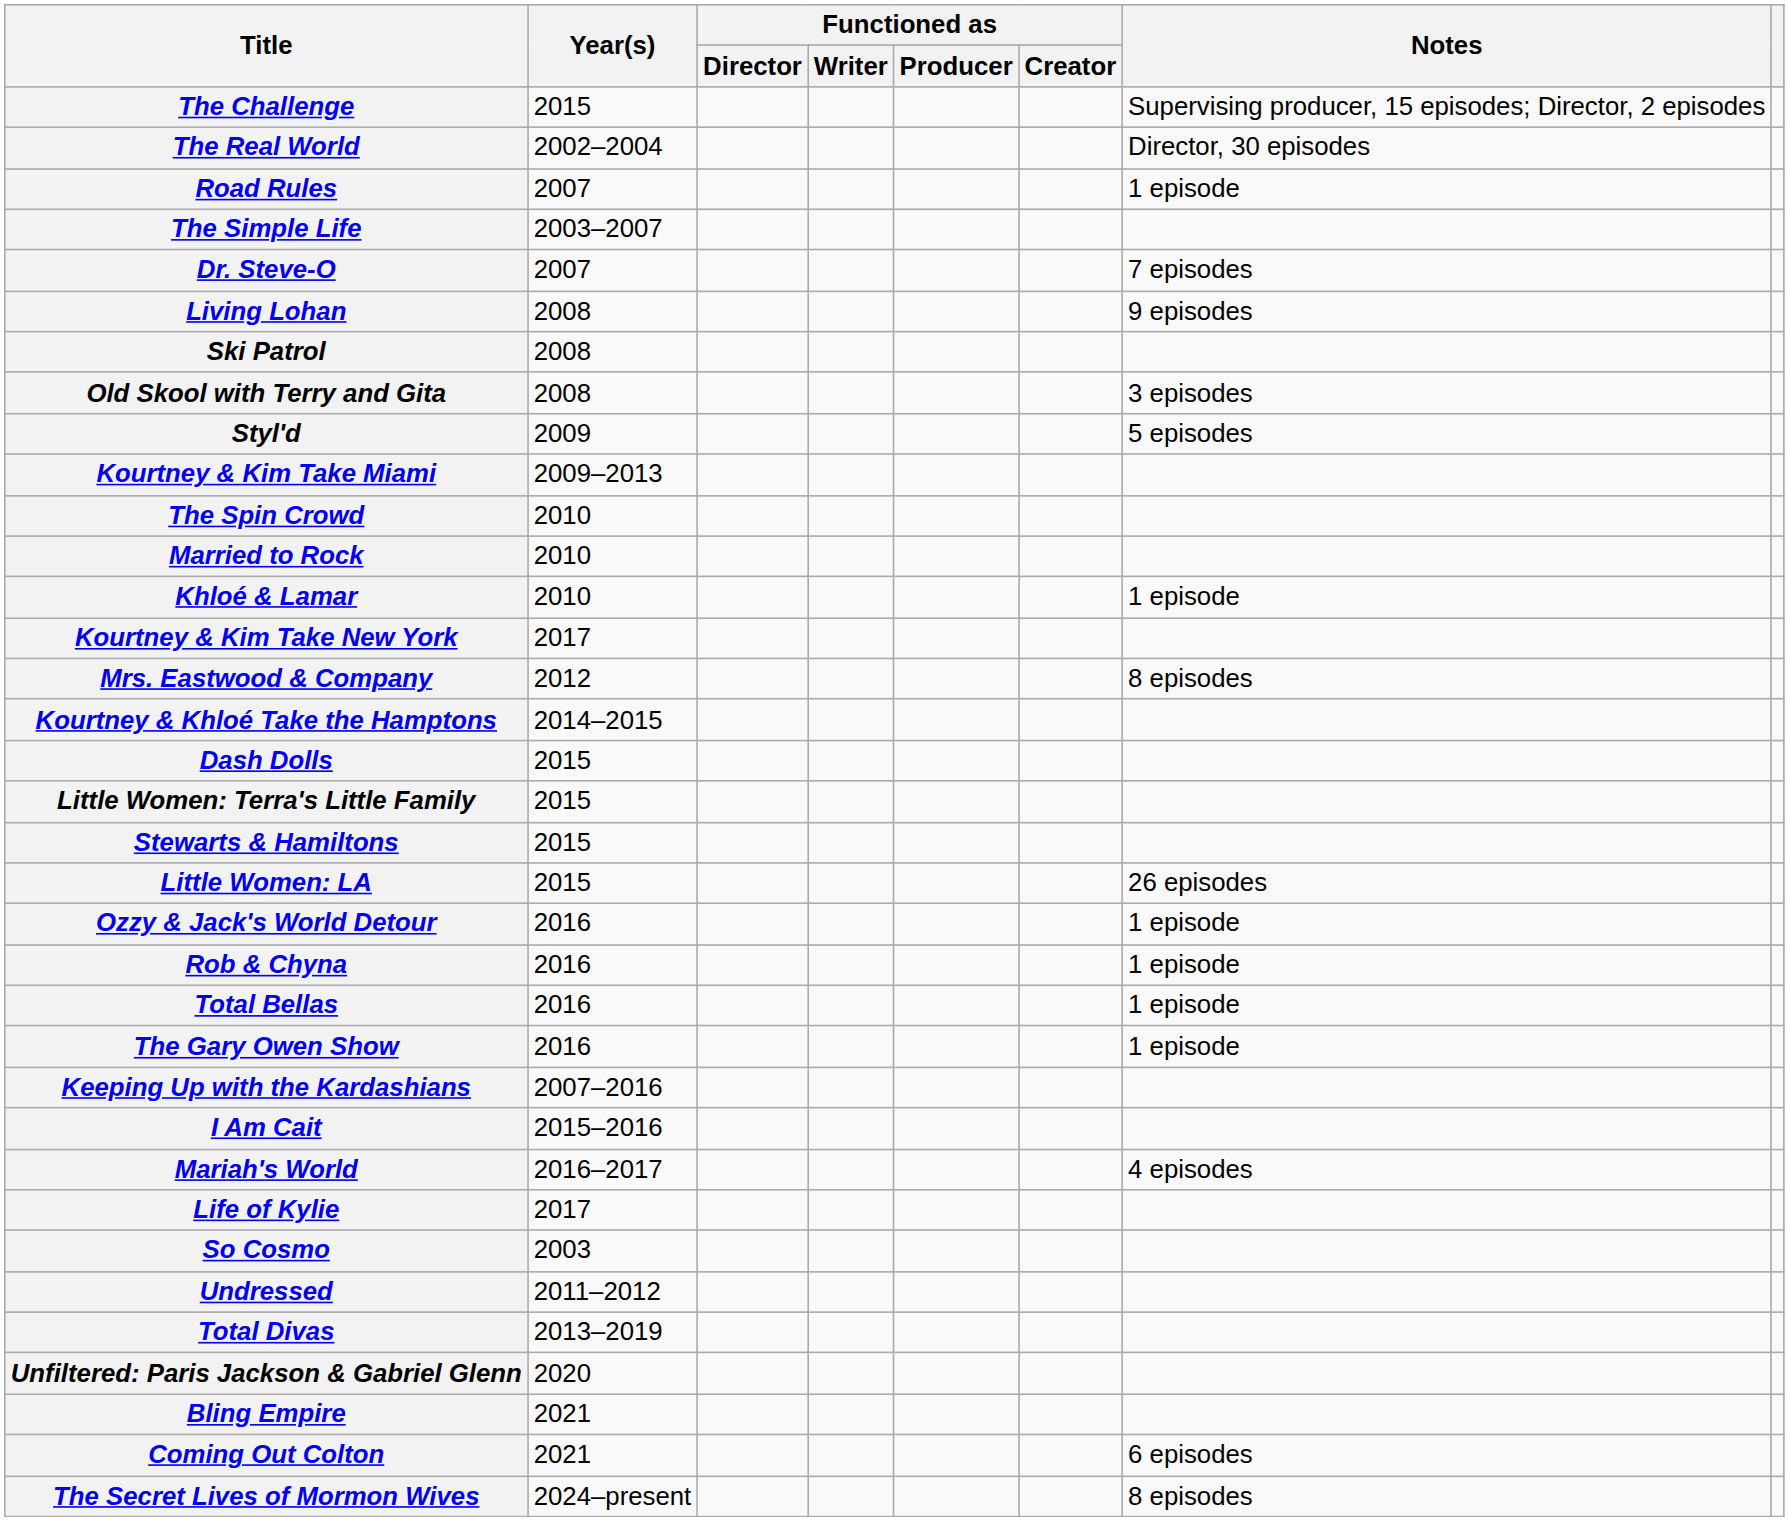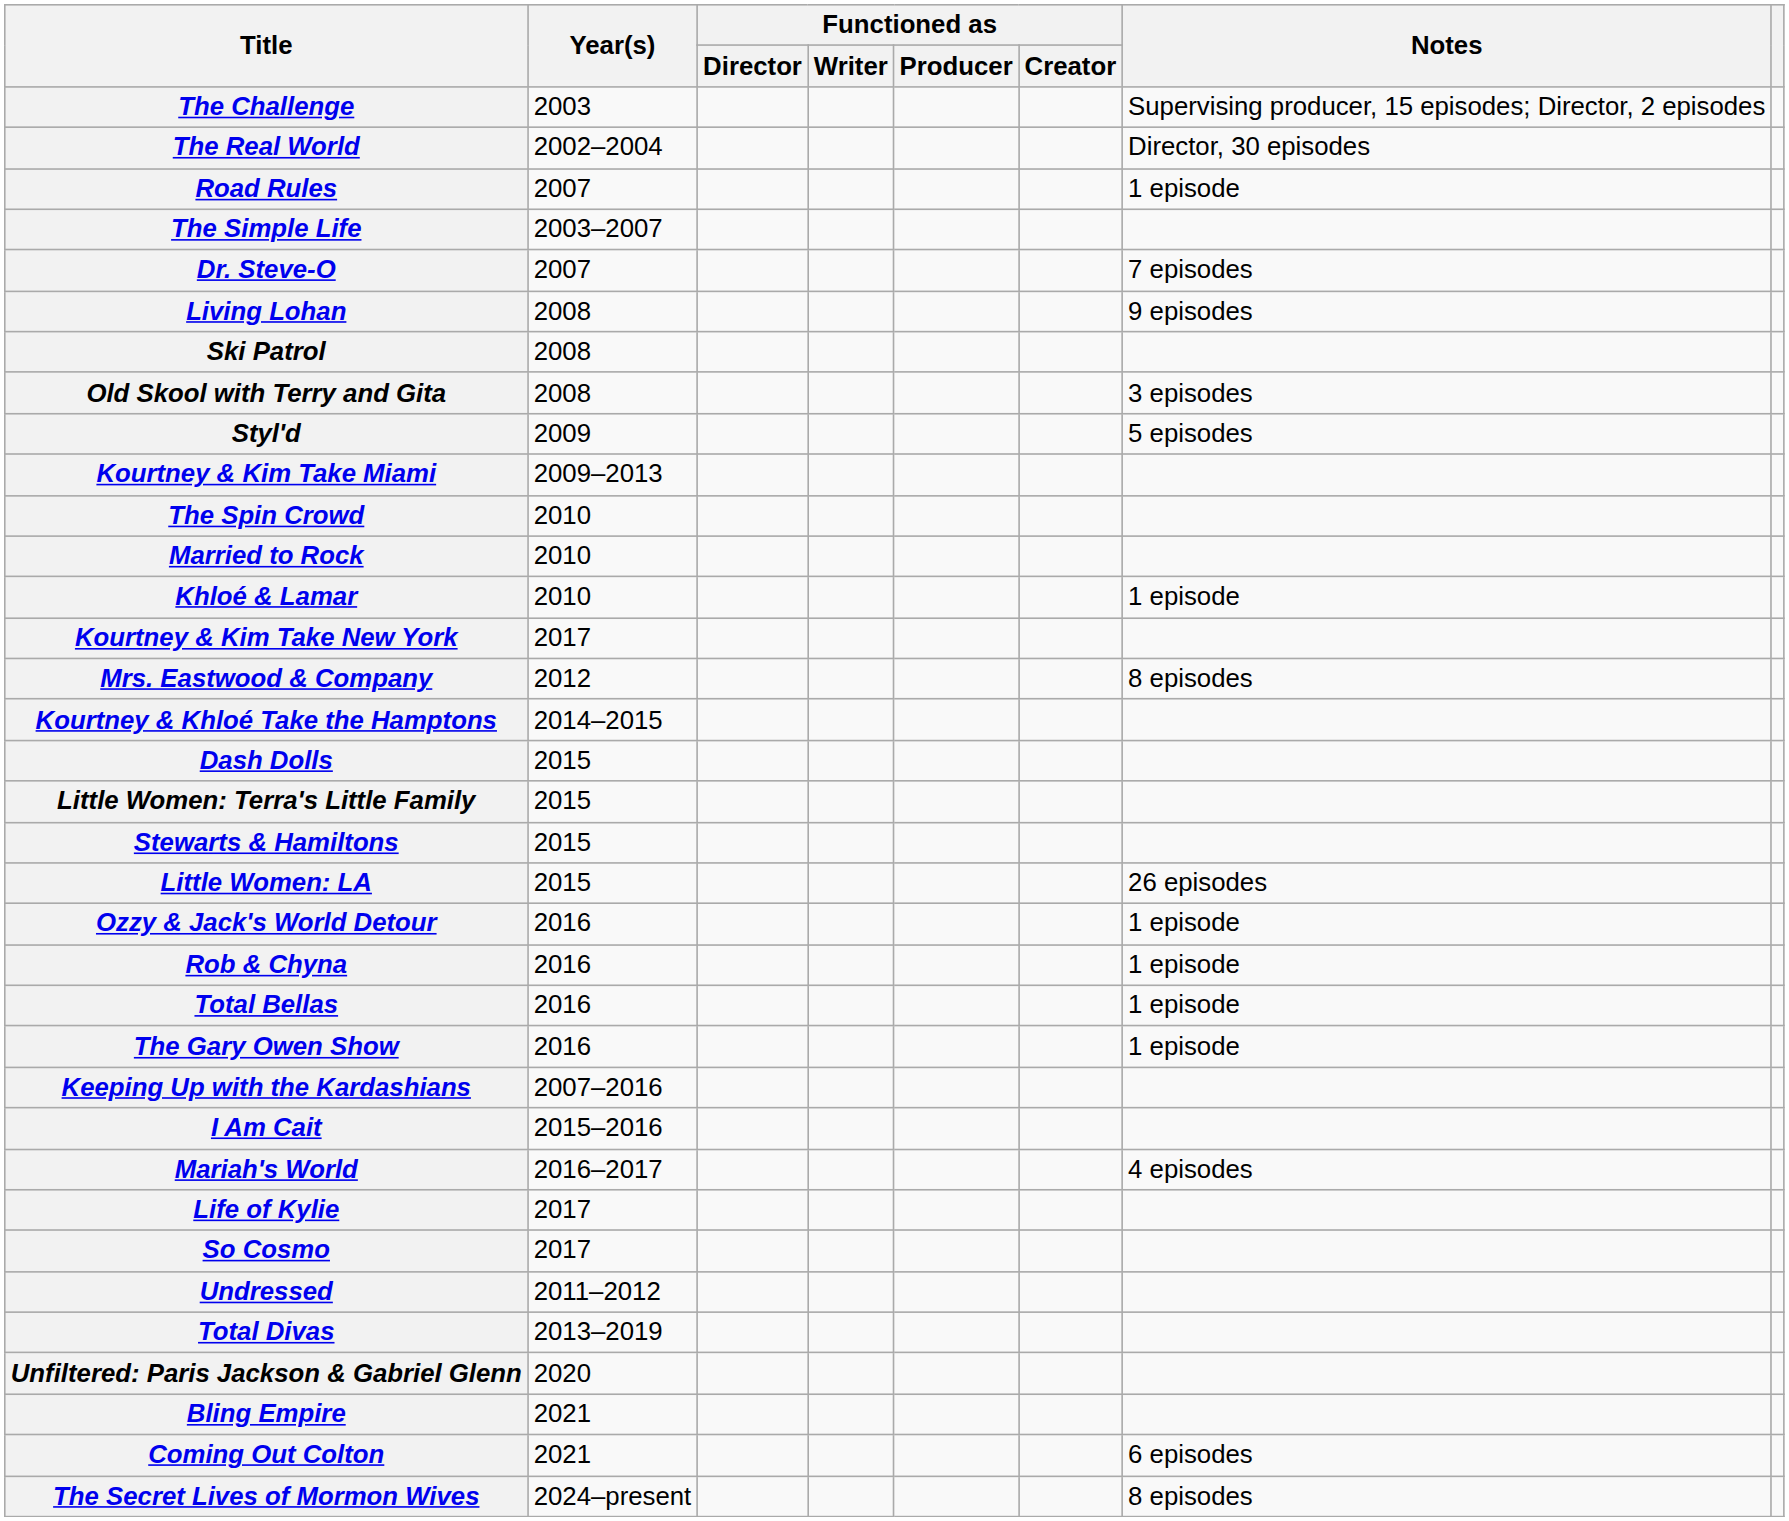The Challenge | Year(s): 2015 -> 2003
So Cosmo | Year(s): 2003 -> 2017
